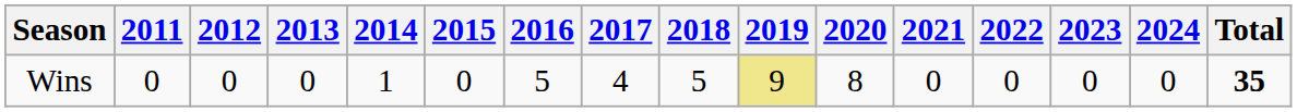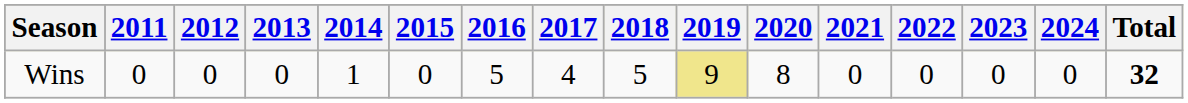Wins | Total: 35 -> 32
